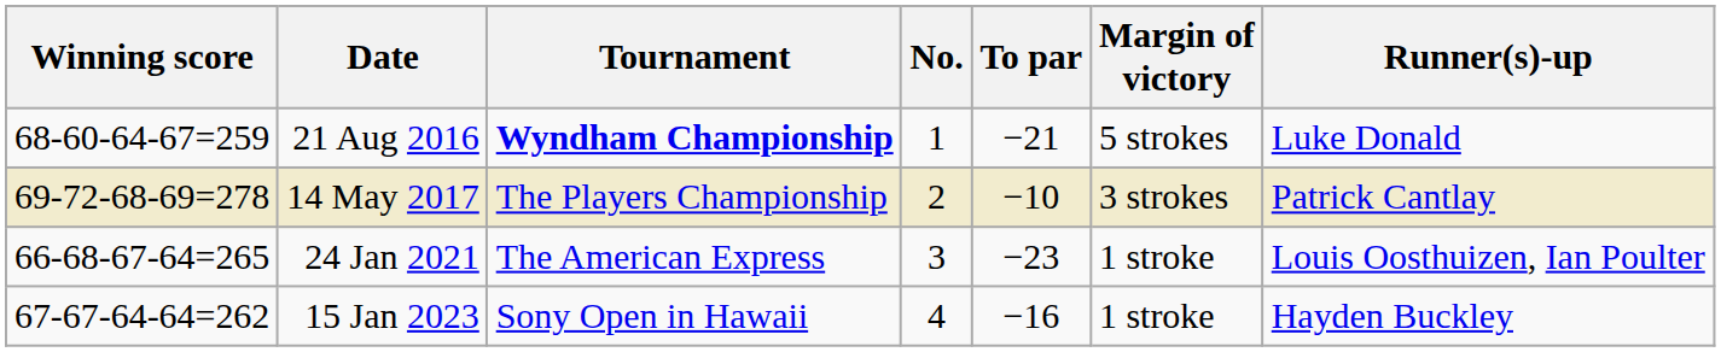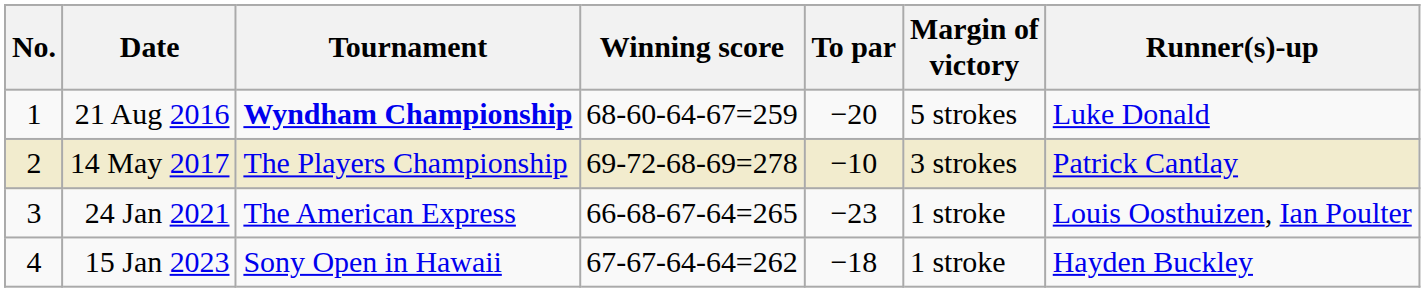columns swapped: No. <-> Winning score
21 Aug 2016 | To par: −21 -> −20
15 Jan 2023 | To par: −16 -> −18
